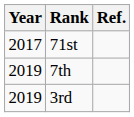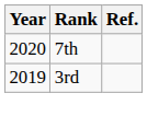- row: 2017 | 71st
7th | Year: 2019 -> 2020
